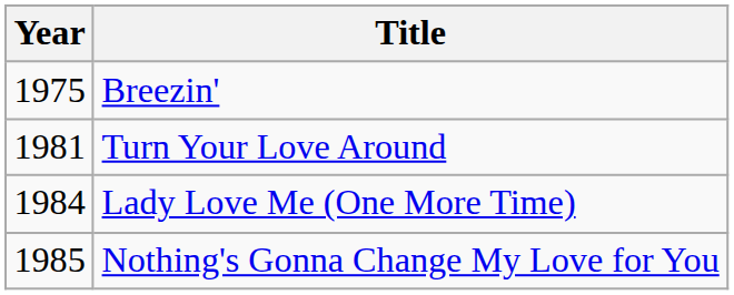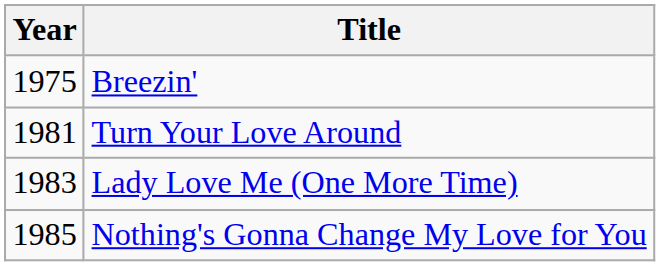Lady Love Me (One More Time) | Year: 1984 -> 1983
